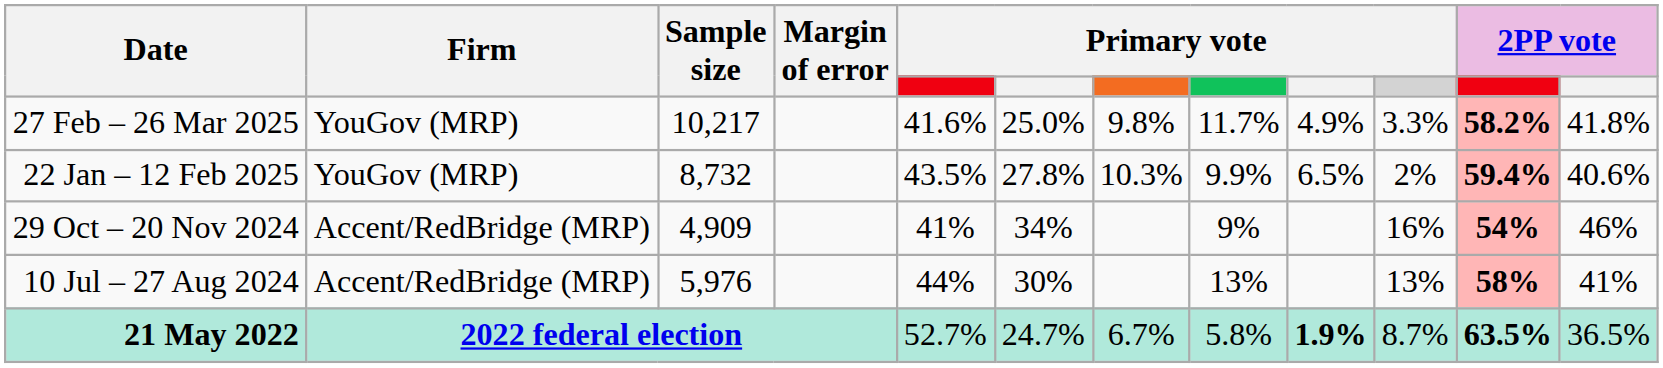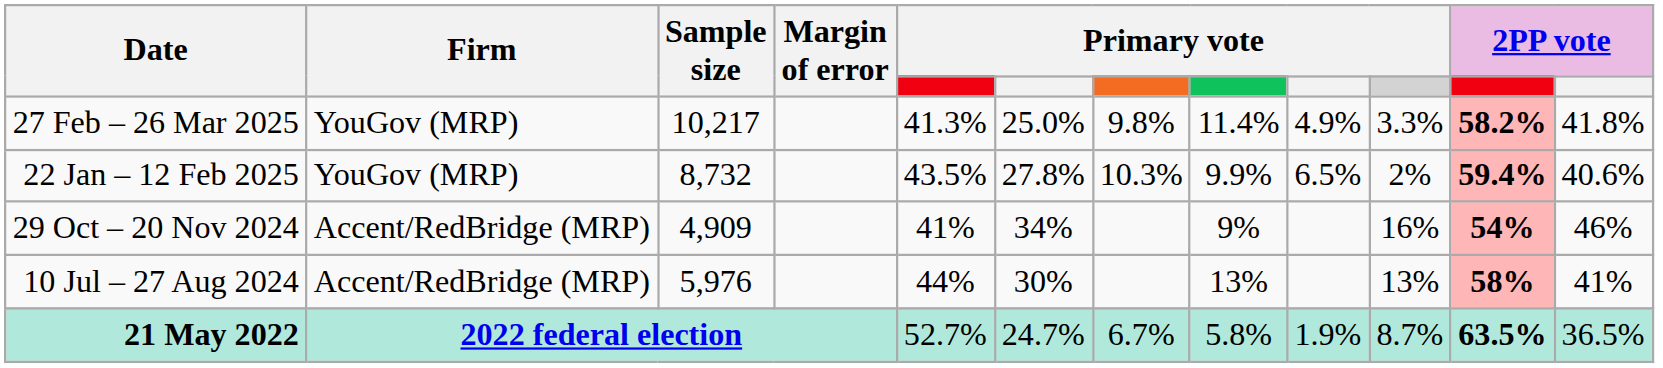27 Feb – 26 Mar 2025 | column 5: 41.6% -> 41.3%
27 Feb – 26 Mar 2025 | column 8: 11.7% -> 11.4%
21 May 2022 | column 9: bold -> normal
